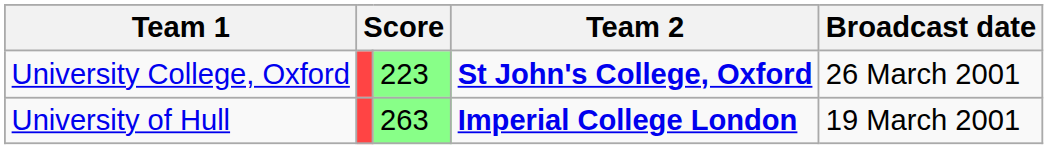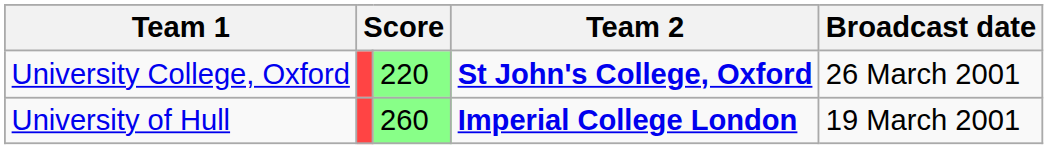University College, Oxford | column 3: 223 -> 220
University of Hull | column 3: 263 -> 260
